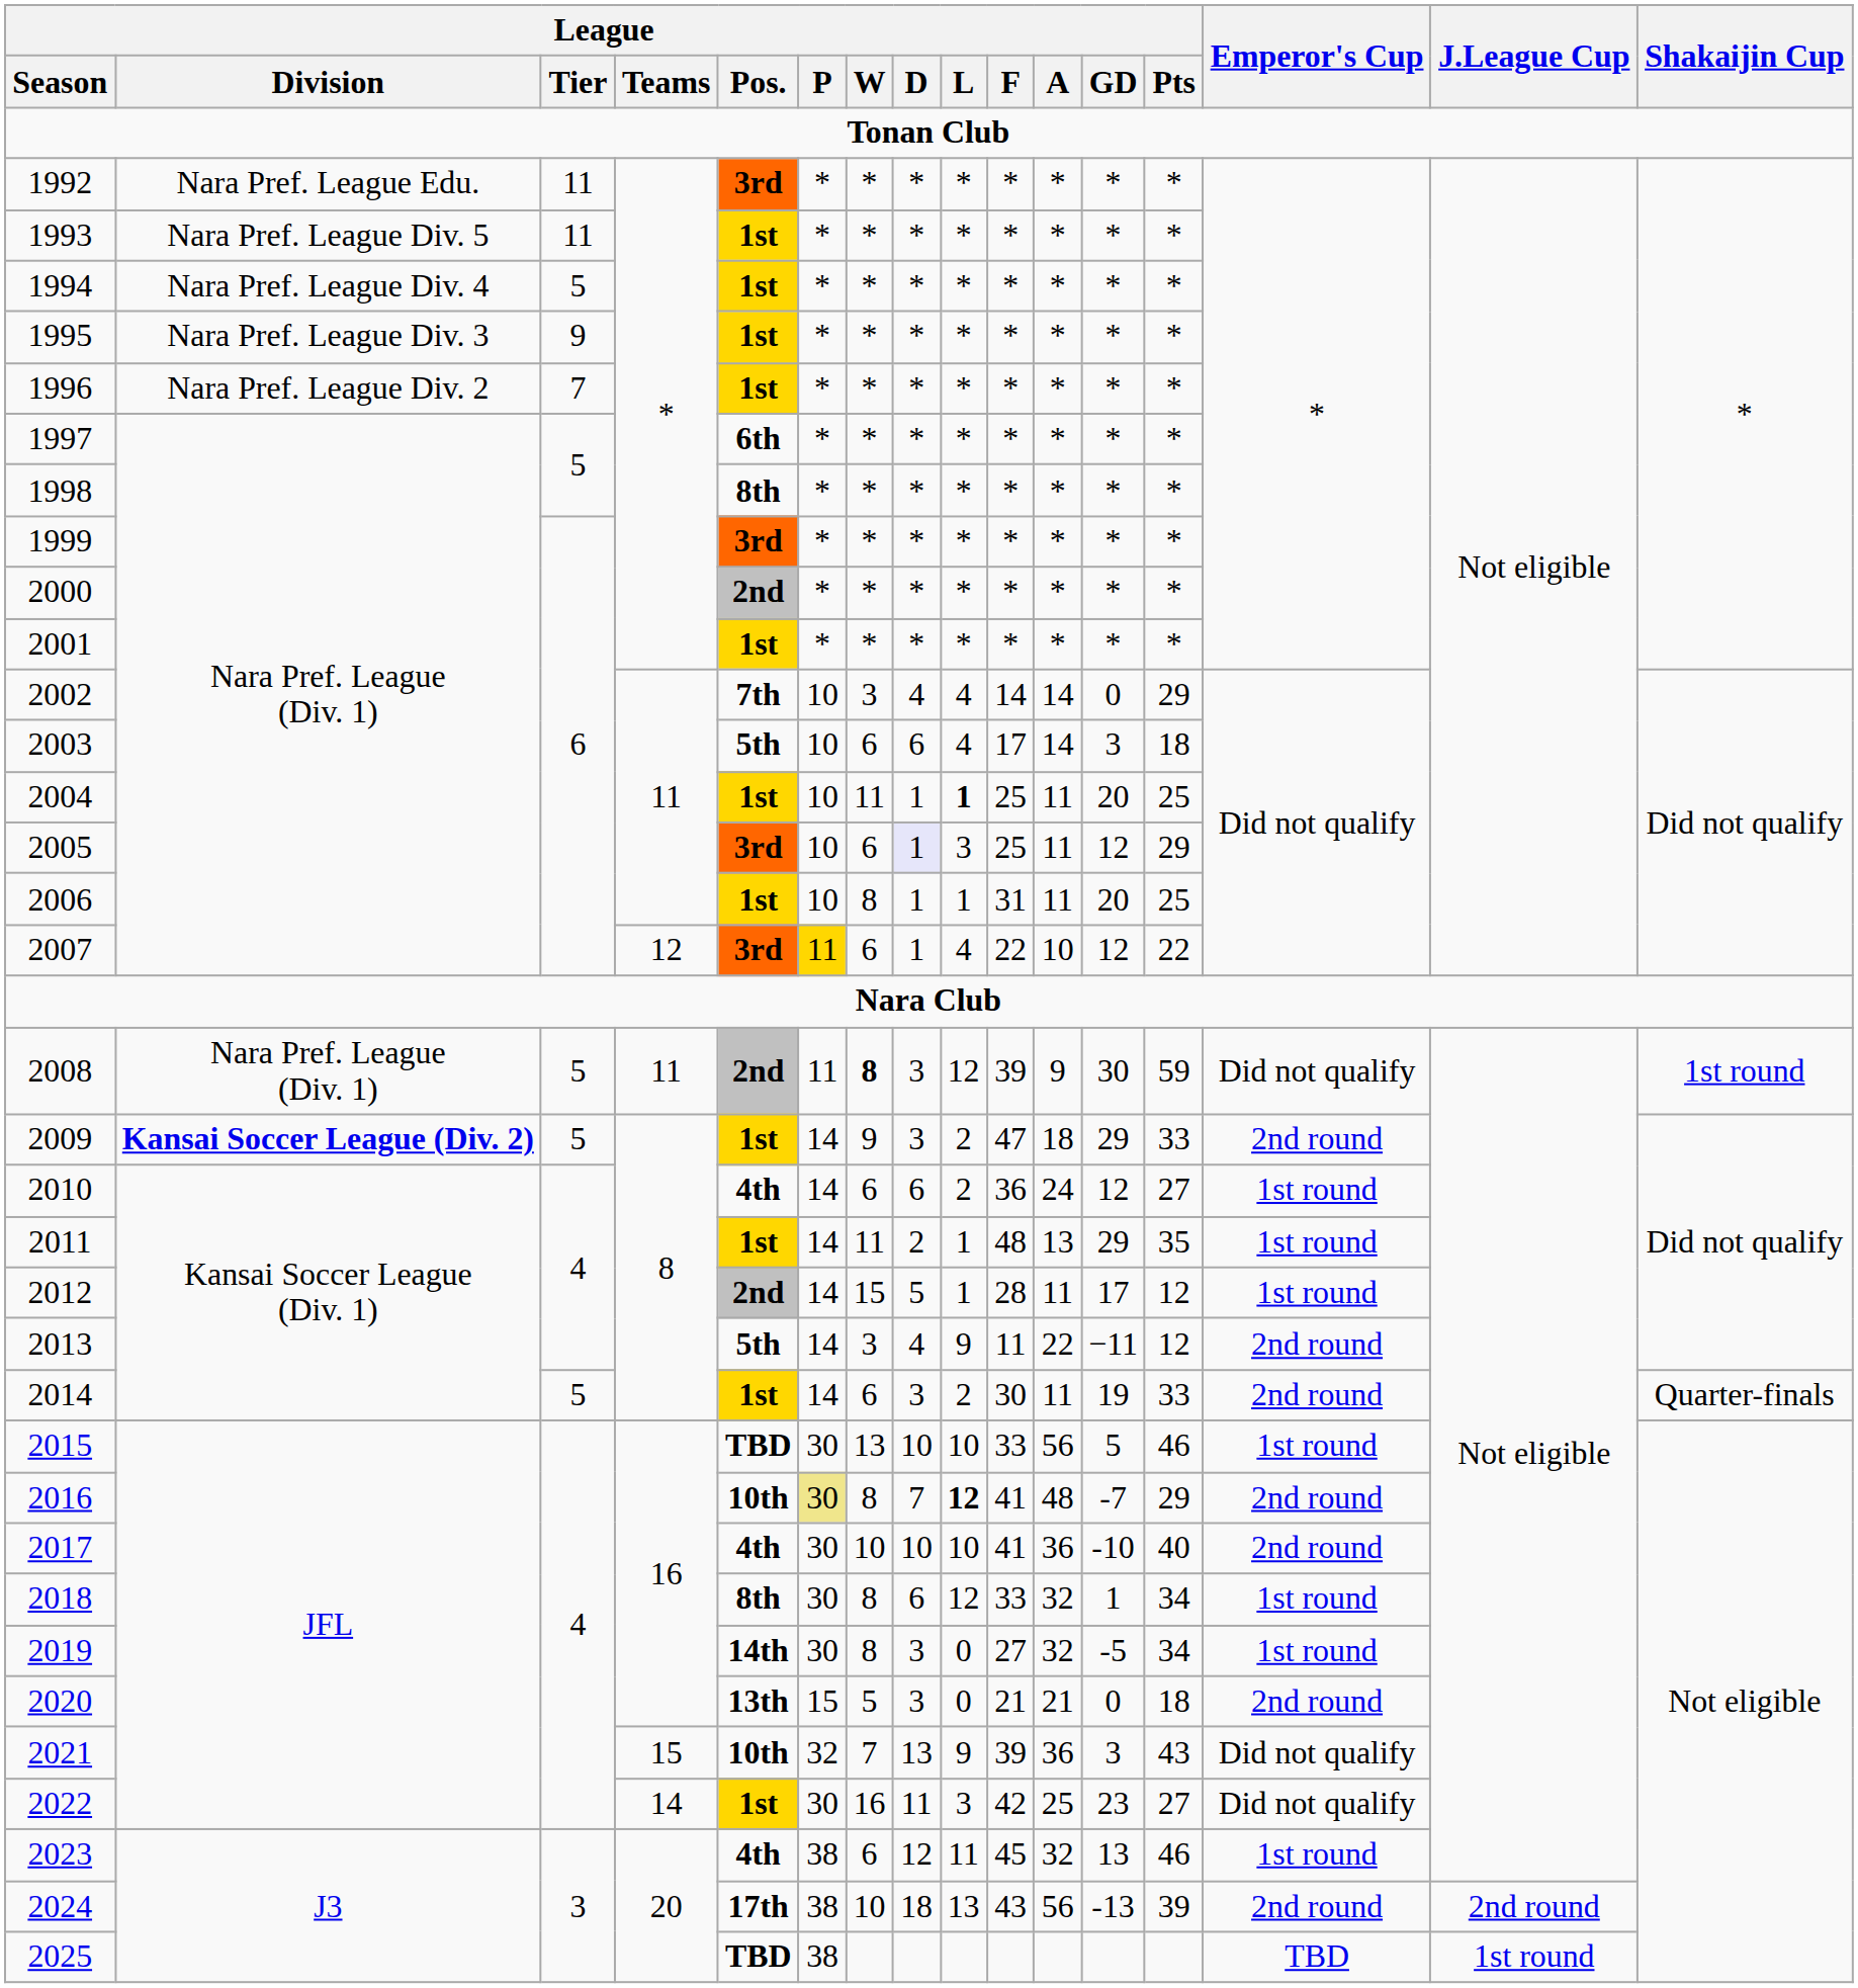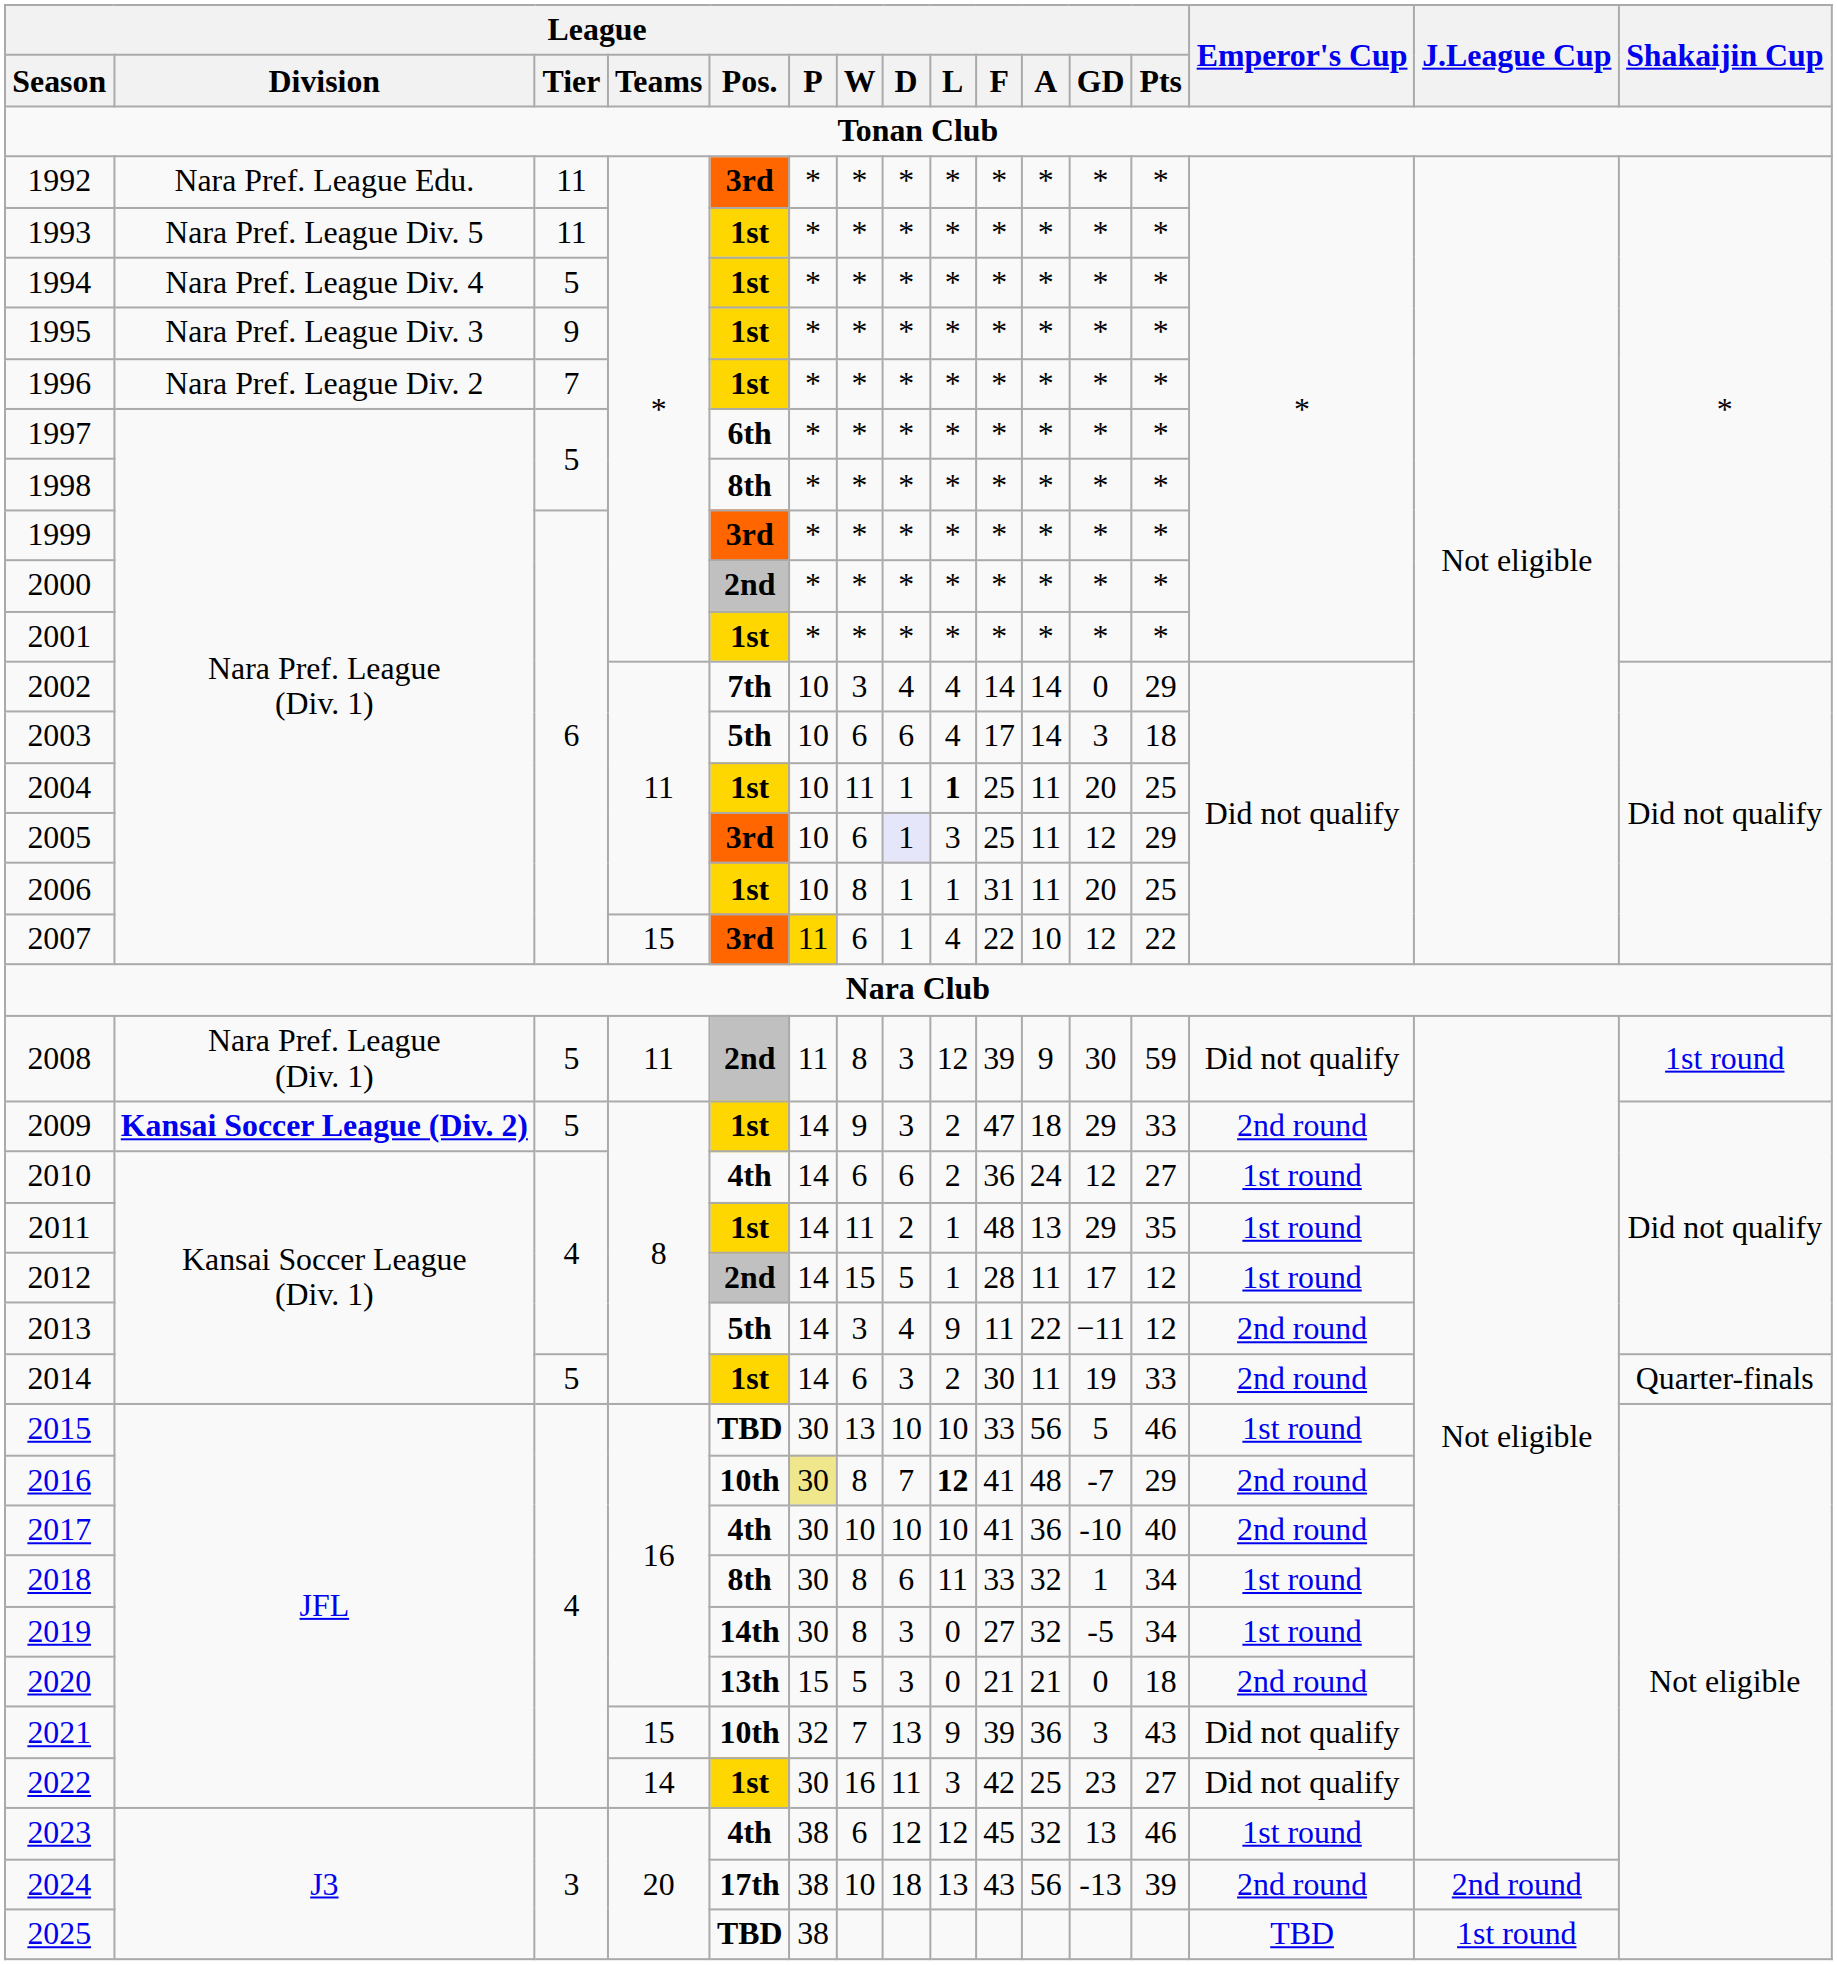2007 | League / Teams: 12 -> 15
2008 | League / W: bold -> normal
2018 | League / L: 12 -> 11
2023 | League / L: 11 -> 12
